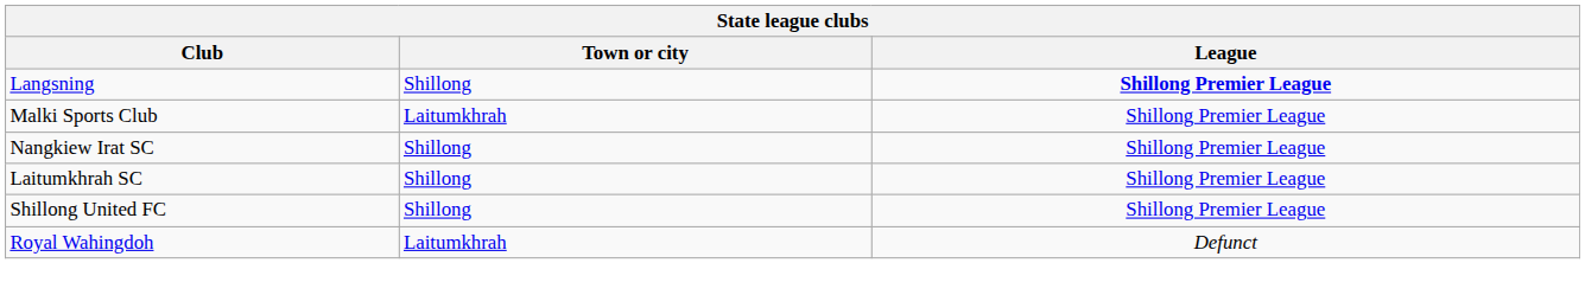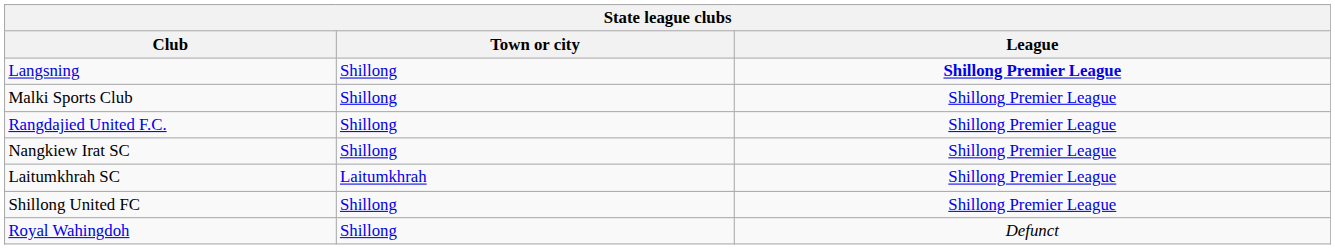Malki Sports Club | Town or city: Laitumkhrah -> Shillong
+ row: Rangdajied United F.C. | Shillong | Shillong Premier League
Laitumkhrah SC | Town or city: Shillong -> Laitumkhrah
Royal Wahingdoh | Town or city: Laitumkhrah -> Shillong
